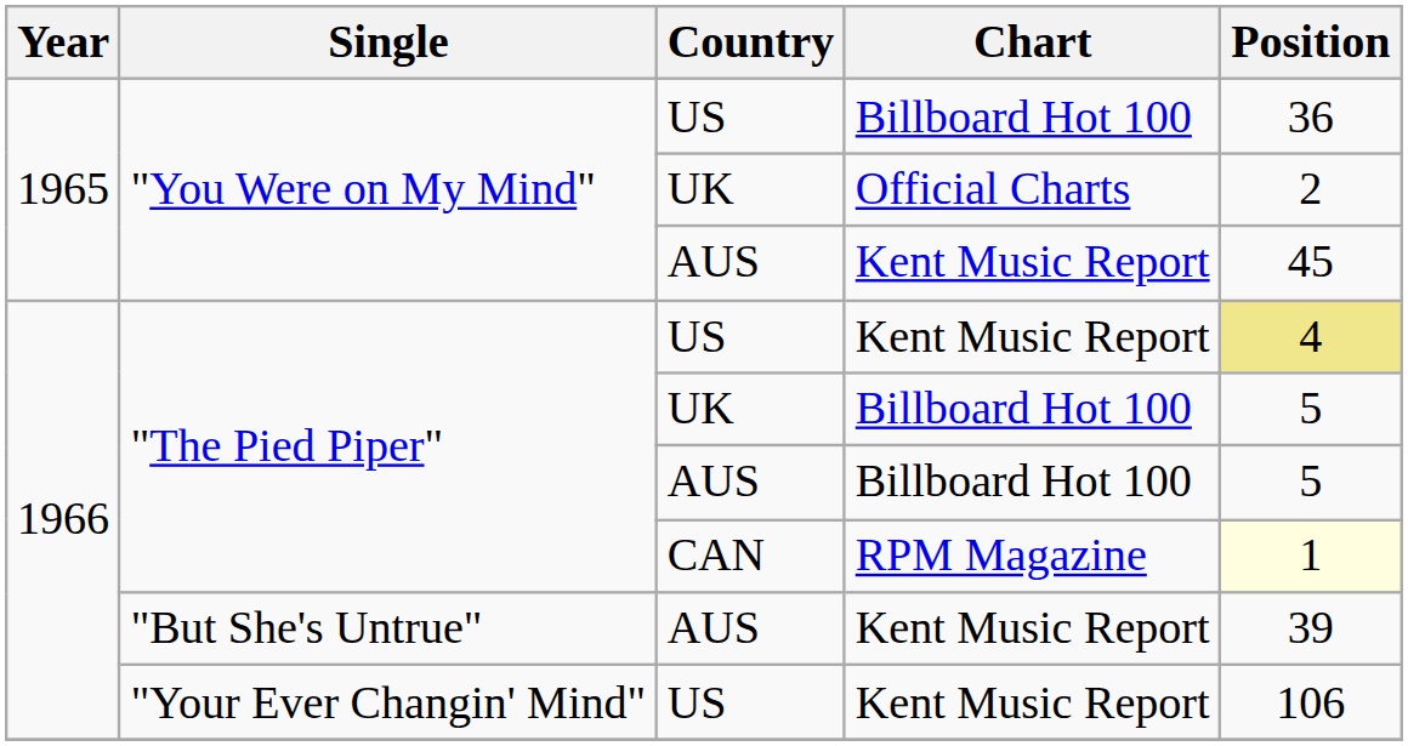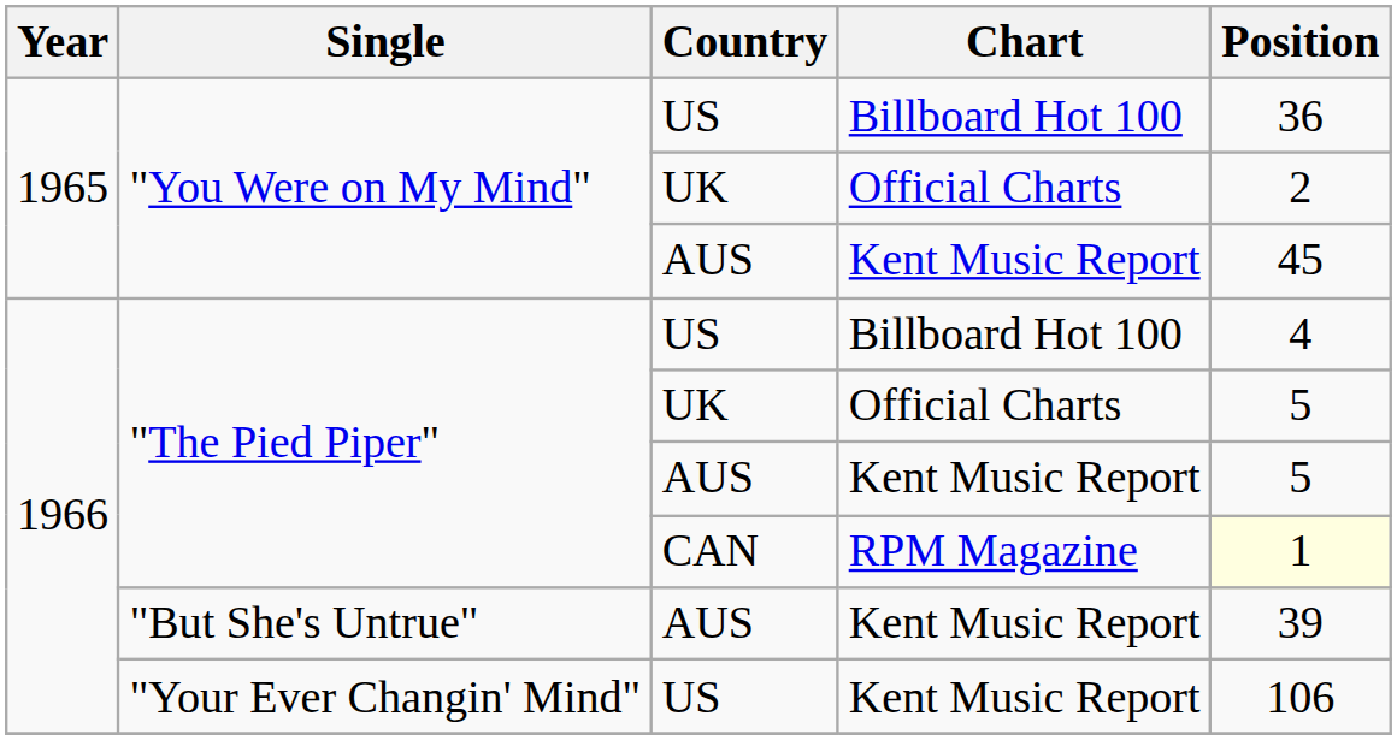"The Pied Piper" / US | Chart: Kent Music Report -> Billboard Hot 100
"The Pied Piper" / US | Position: khaki background -> no background
"The Pied Piper" / UK | Chart: Billboard Hot 100 -> Official Charts
"The Pied Piper" / AUS | Chart: Billboard Hot 100 -> Kent Music Report
